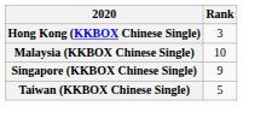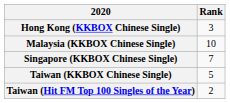Singapore (KKBOX Chinese Single) | Rank: 9 -> 7
+ row: Taiwan (Hit FM Top 100 Singles of the Year) | 2
